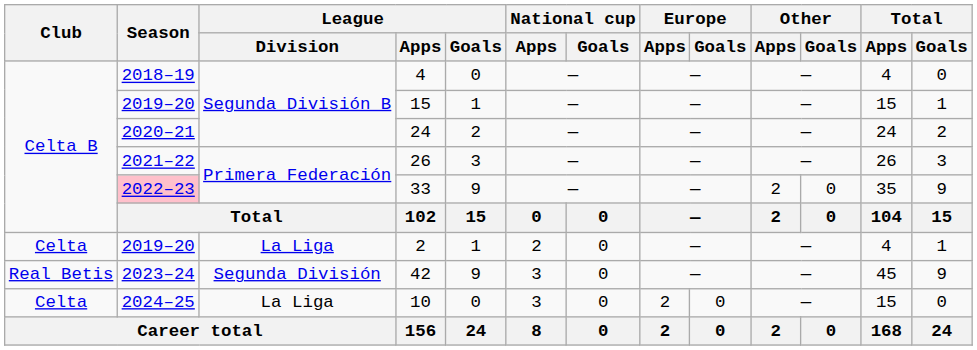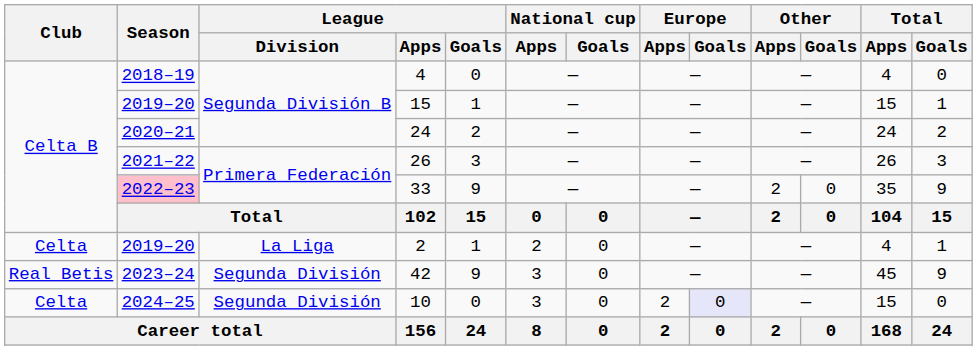10 | League / Division: La Liga -> Segunda División
10 | Europe / Goals: no background -> lavender background
